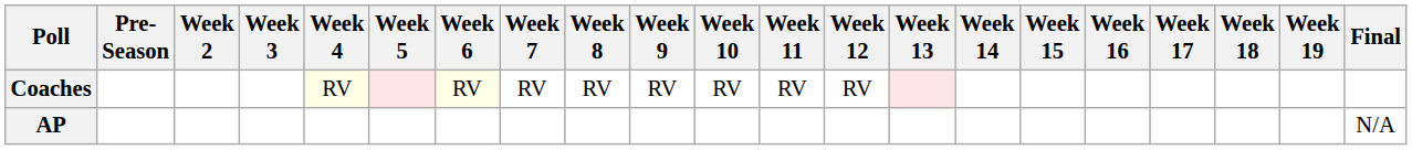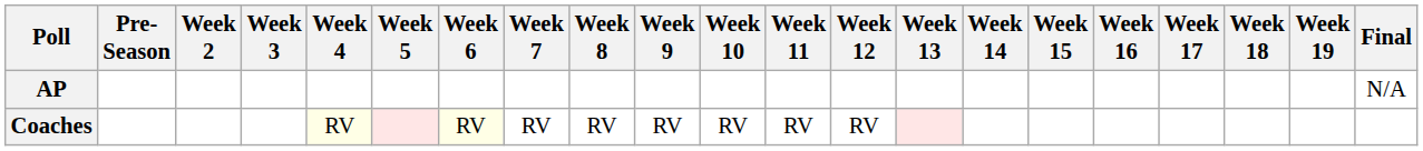rows swapped: AP <-> Coaches
